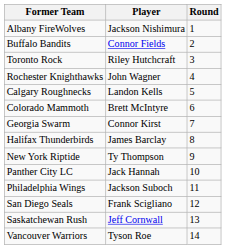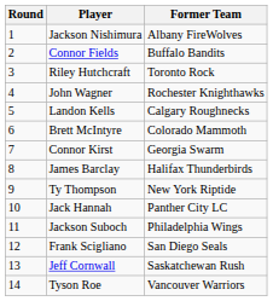columns swapped: Round <-> Former Team
